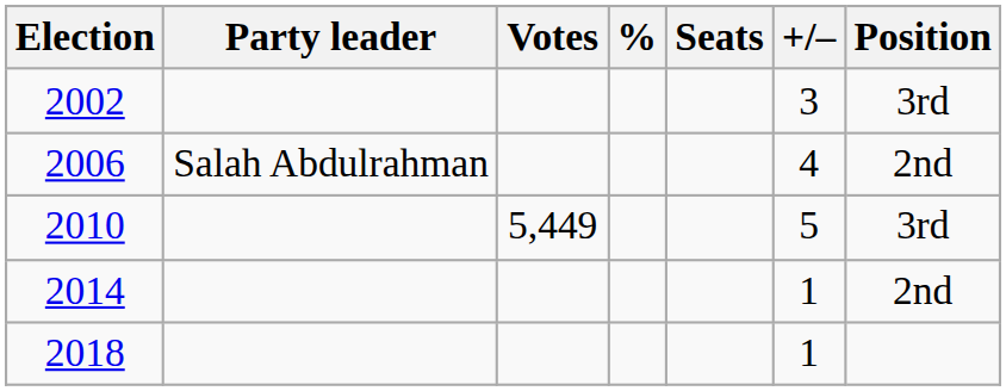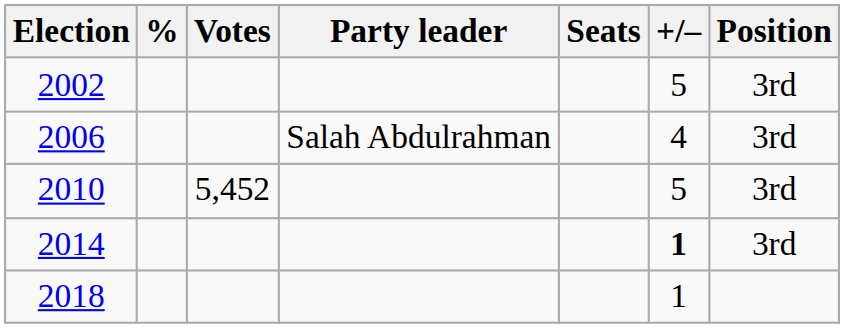columns swapped: Party leader <-> %
2002 | +/–: 3 -> 5
2006 | Position: 2nd -> 3rd
2010 | Votes: 5,449 -> 5,452
2014 | +/–: normal -> bold
2014 | Position: 2nd -> 3rd
